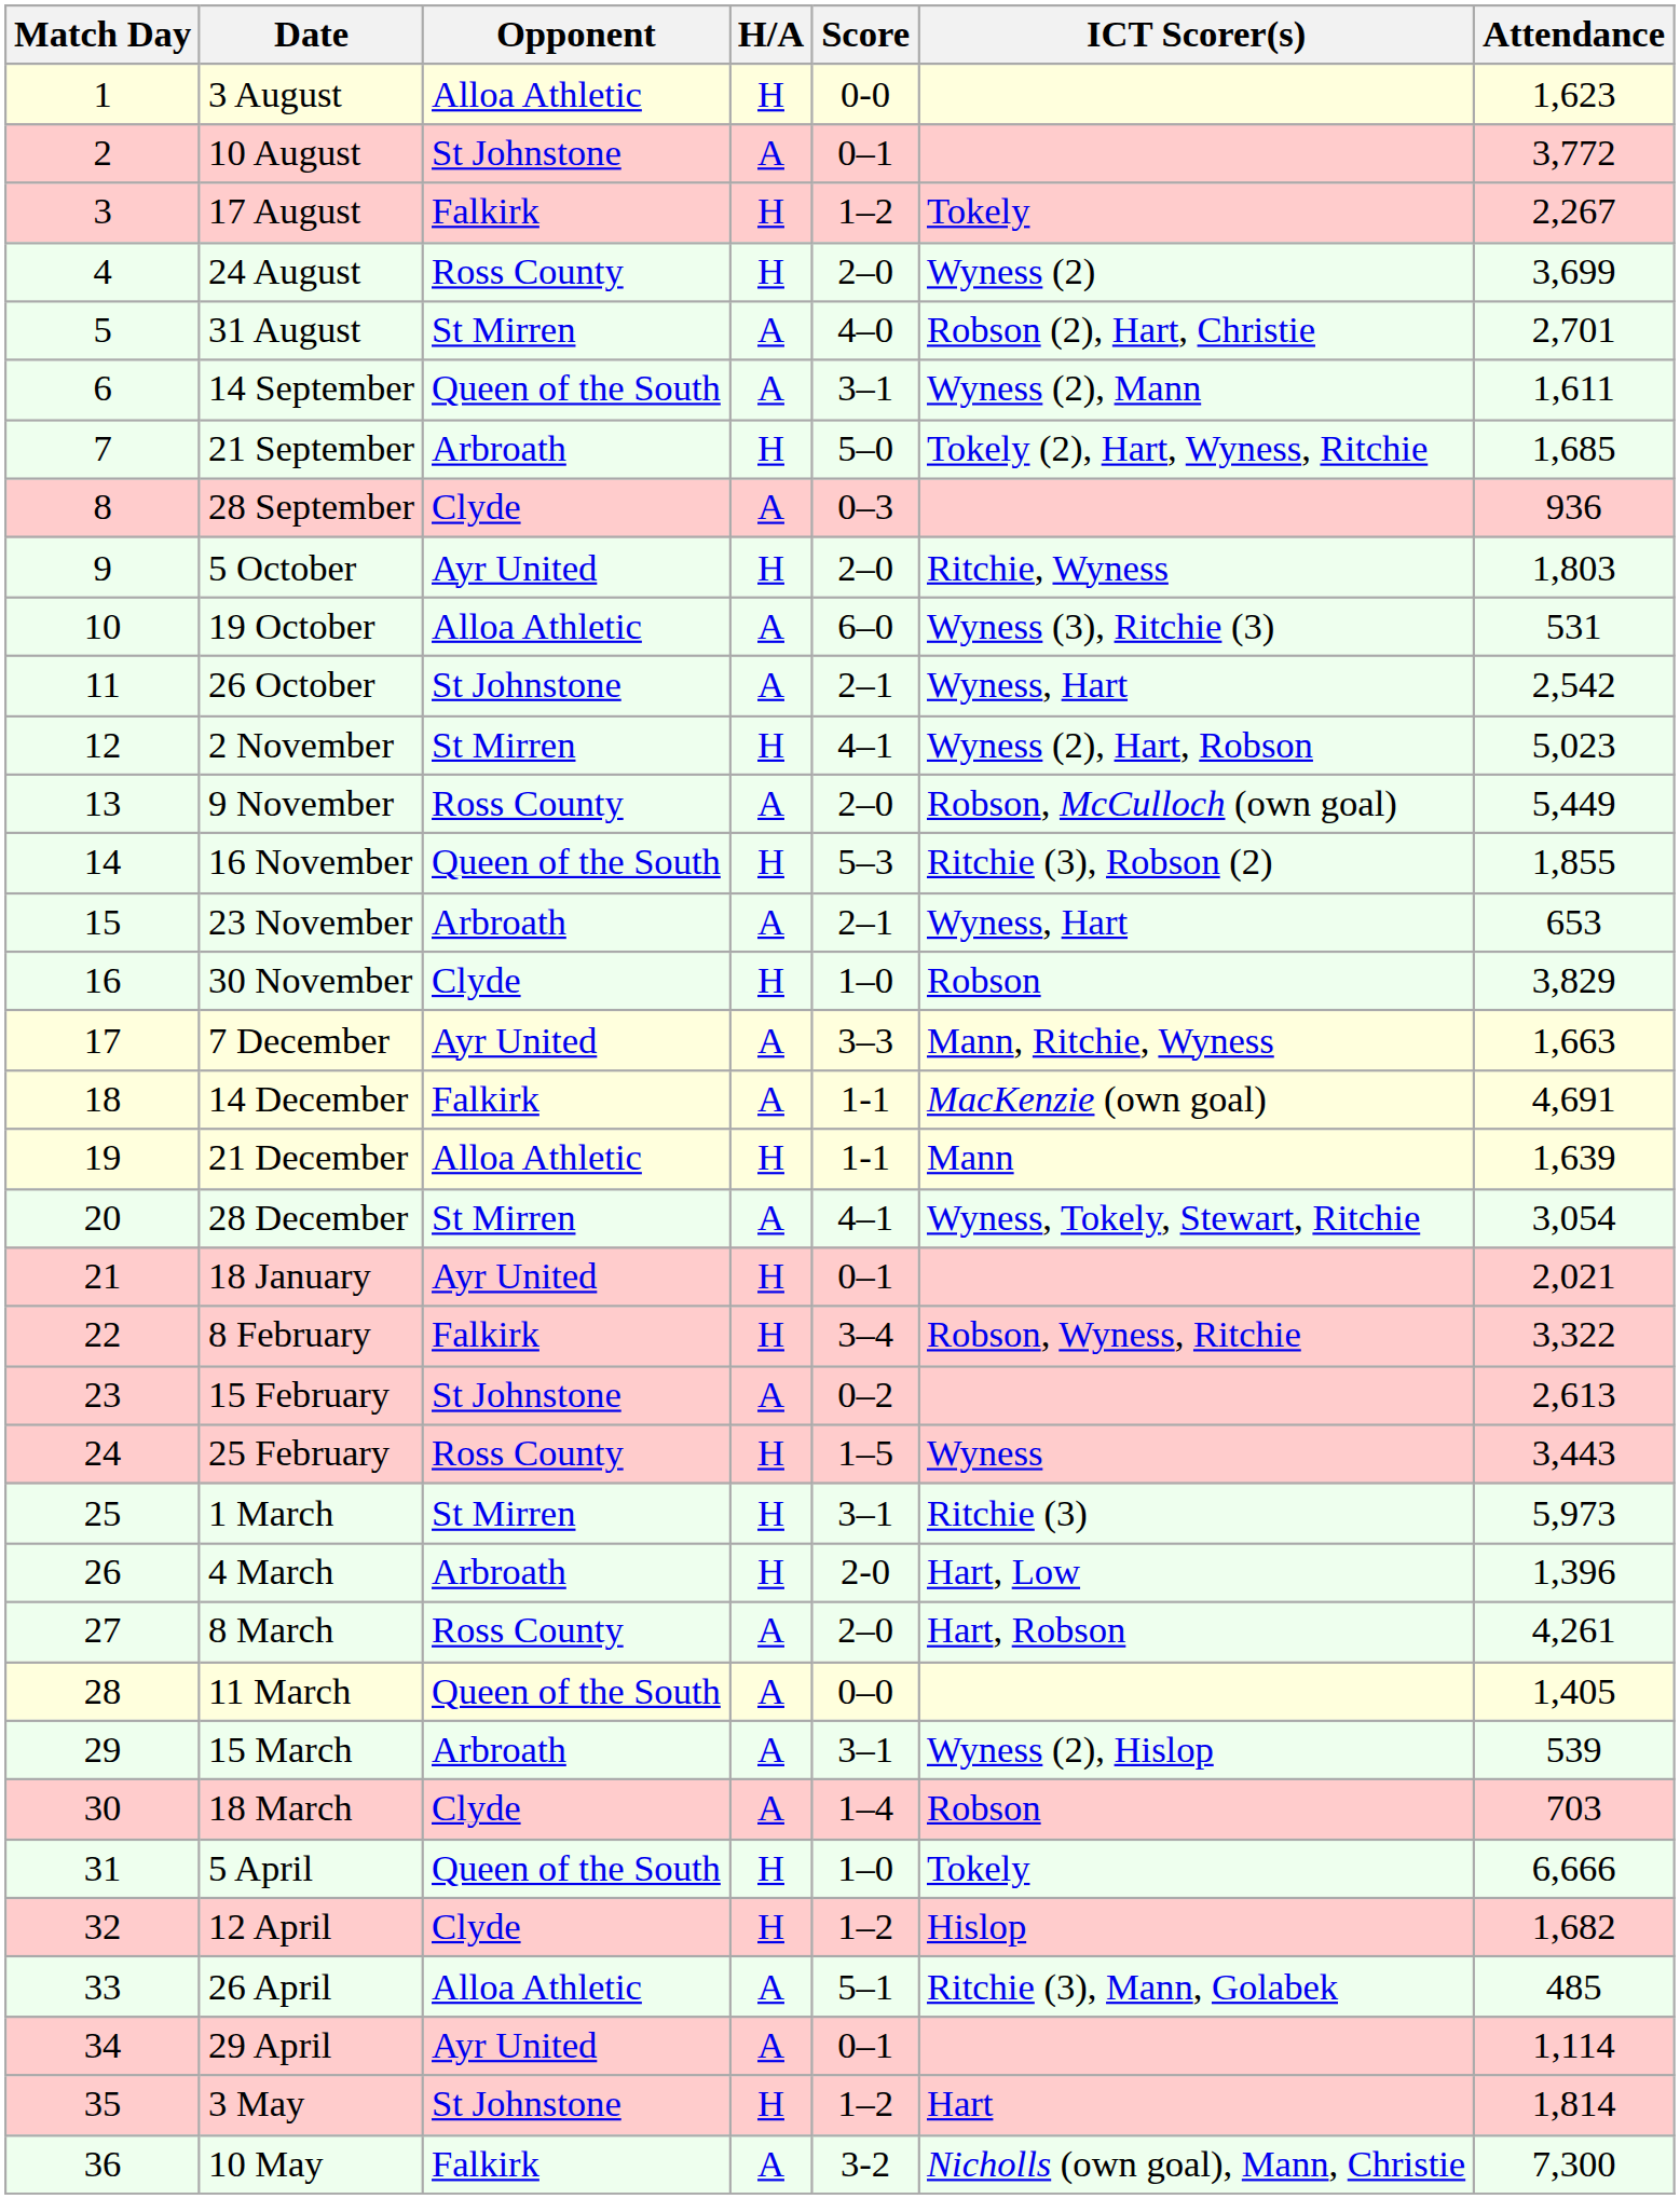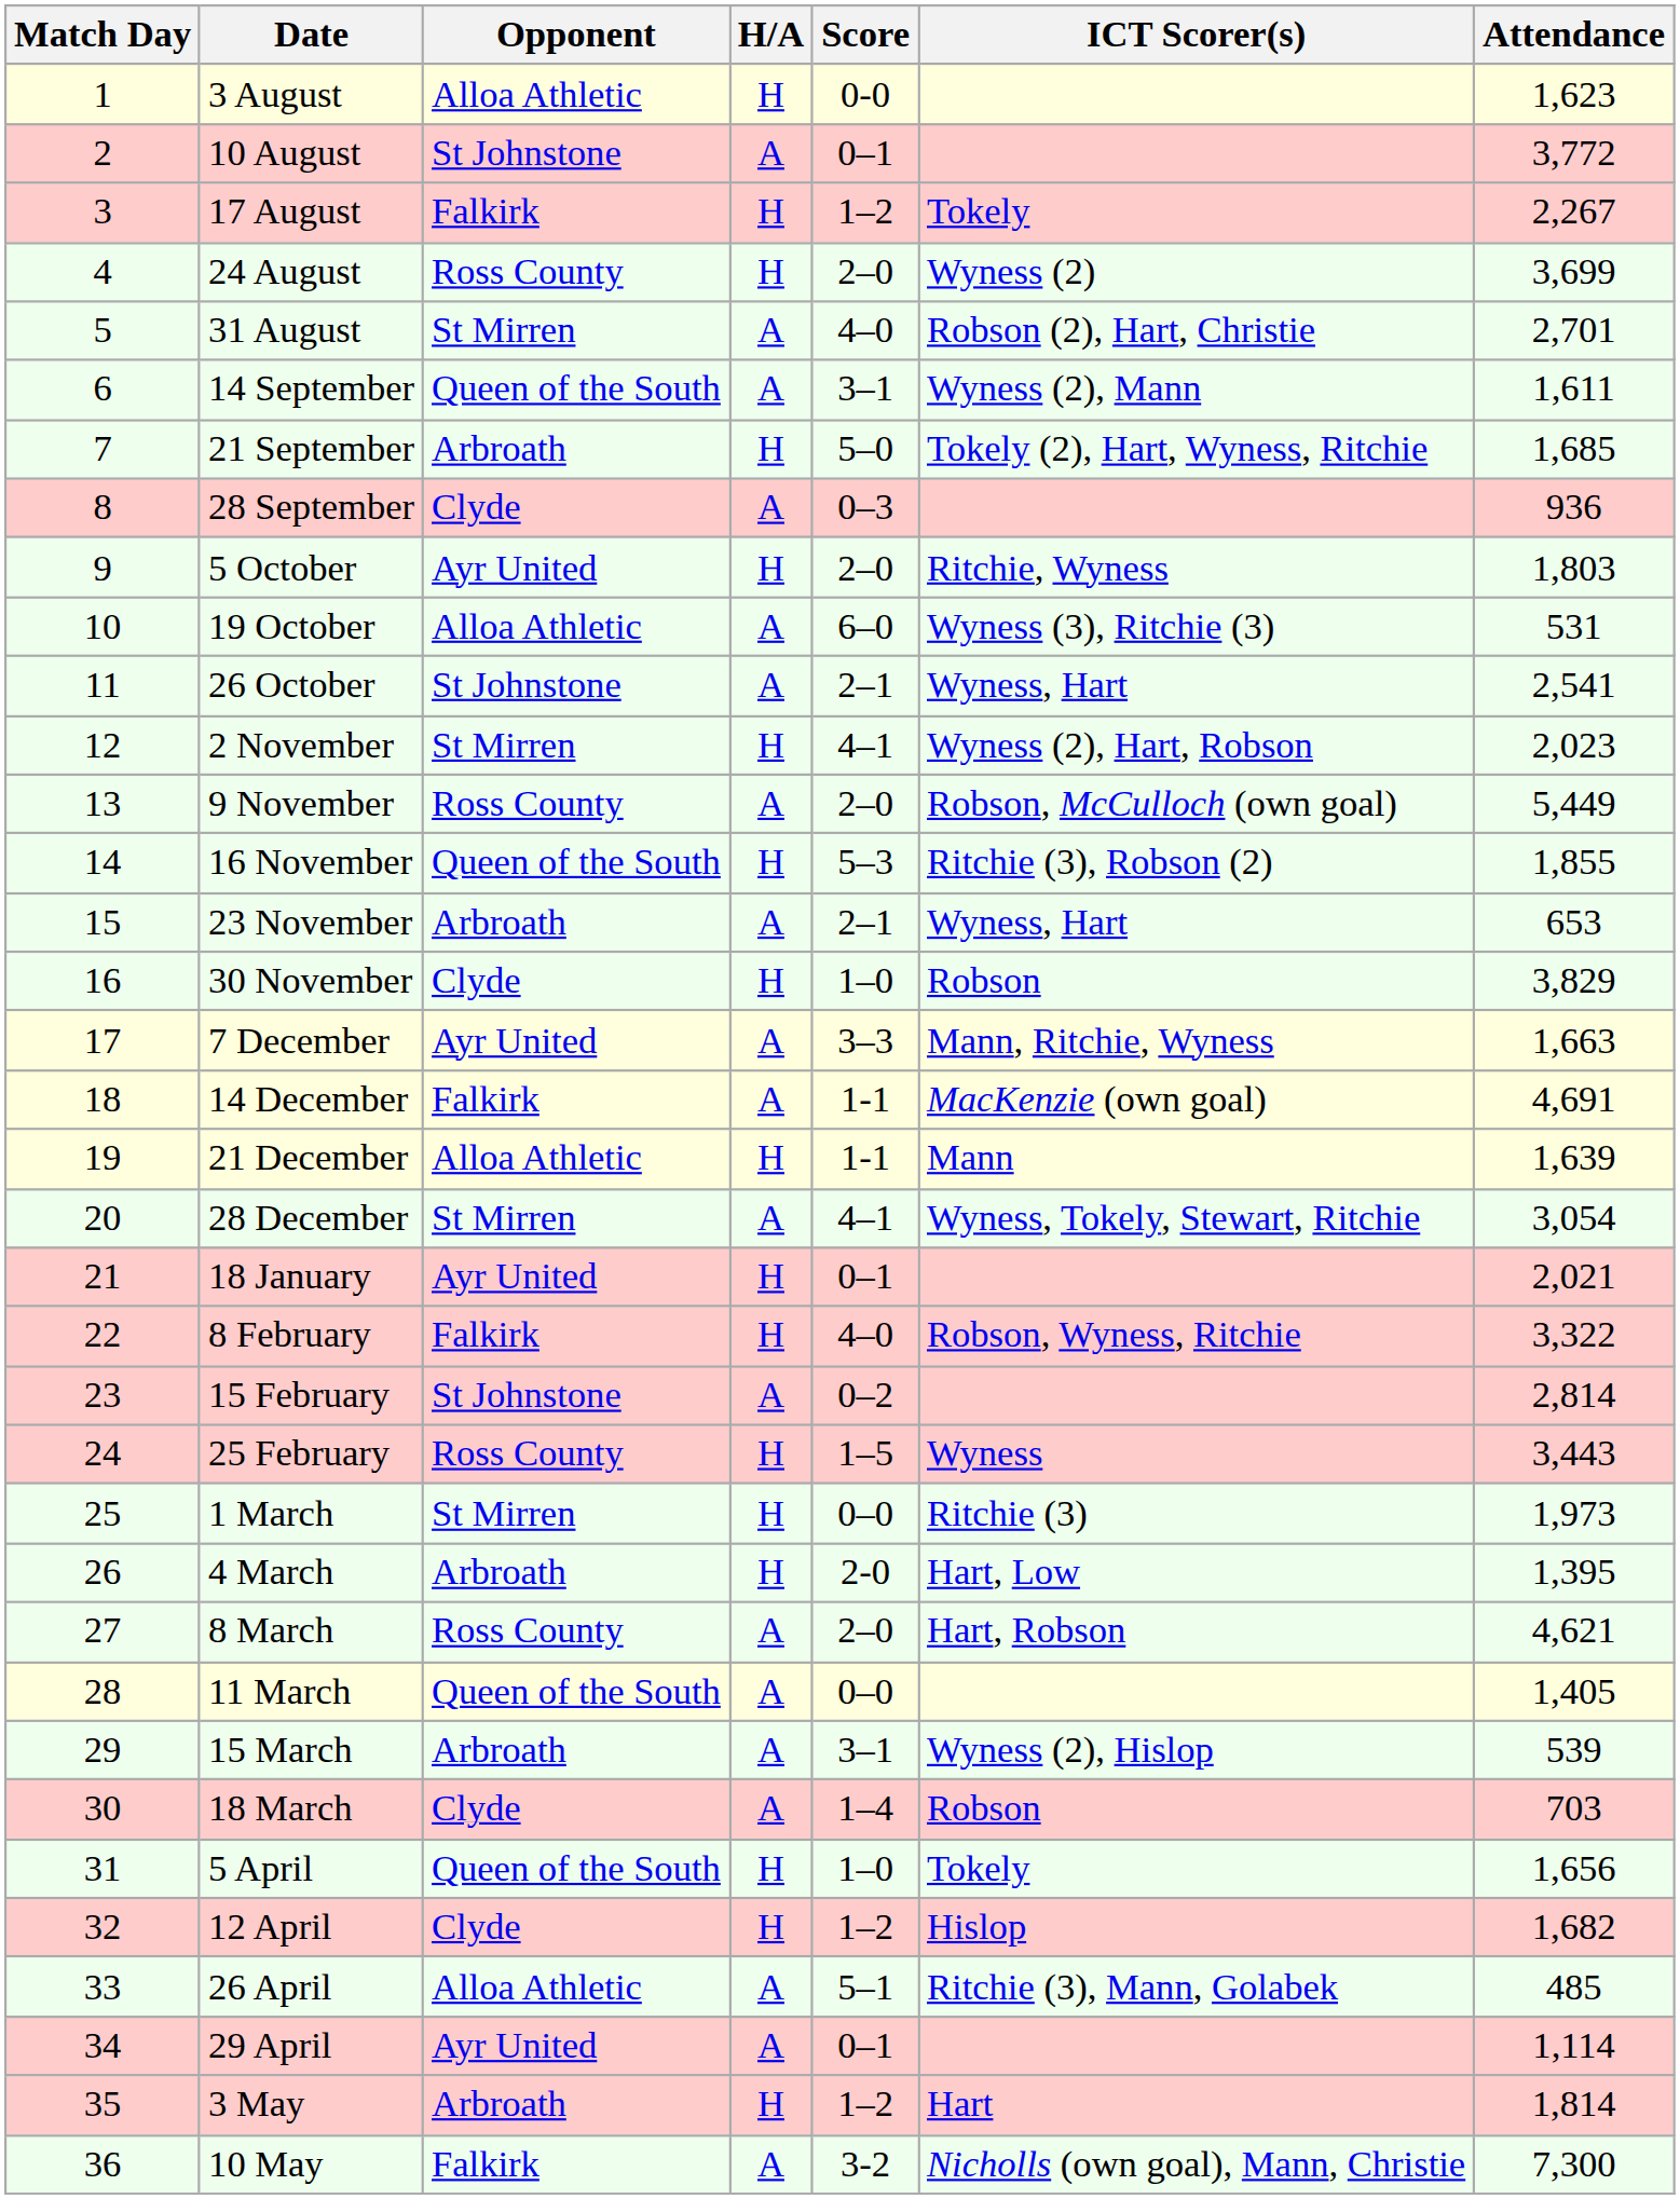26 October | Attendance: 2,542 -> 2,541
2 November | Attendance: 5,023 -> 2,023
8 February | Score: 3–4 -> 4–0
15 February | Attendance: 2,613 -> 2,814
1 March | Score: 3–1 -> 0–0
1 March | Attendance: 5,973 -> 1,973
4 March | Attendance: 1,396 -> 1,395
8 March | Attendance: 4,261 -> 4,621
5 April | Attendance: 6,666 -> 1,656
3 May | Opponent: St Johnstone -> Arbroath
